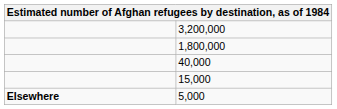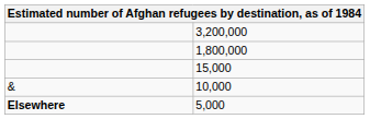- row: 40,000
+ row: & | 10,000
